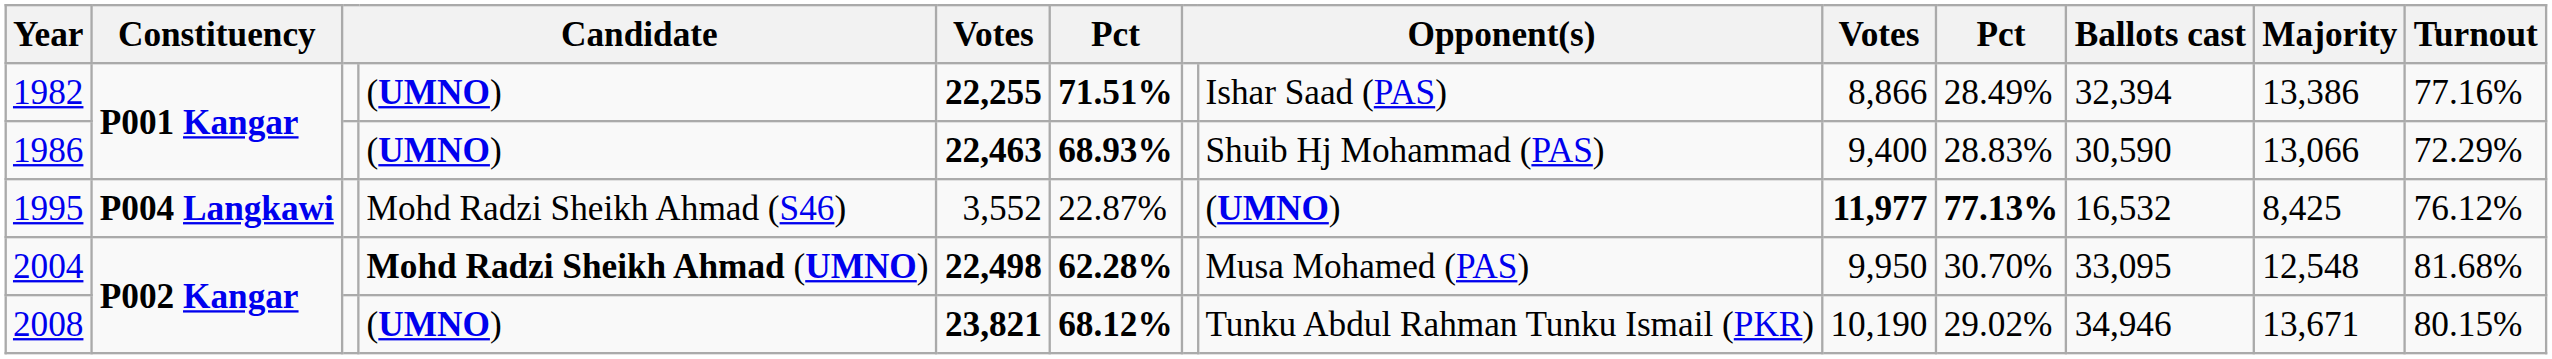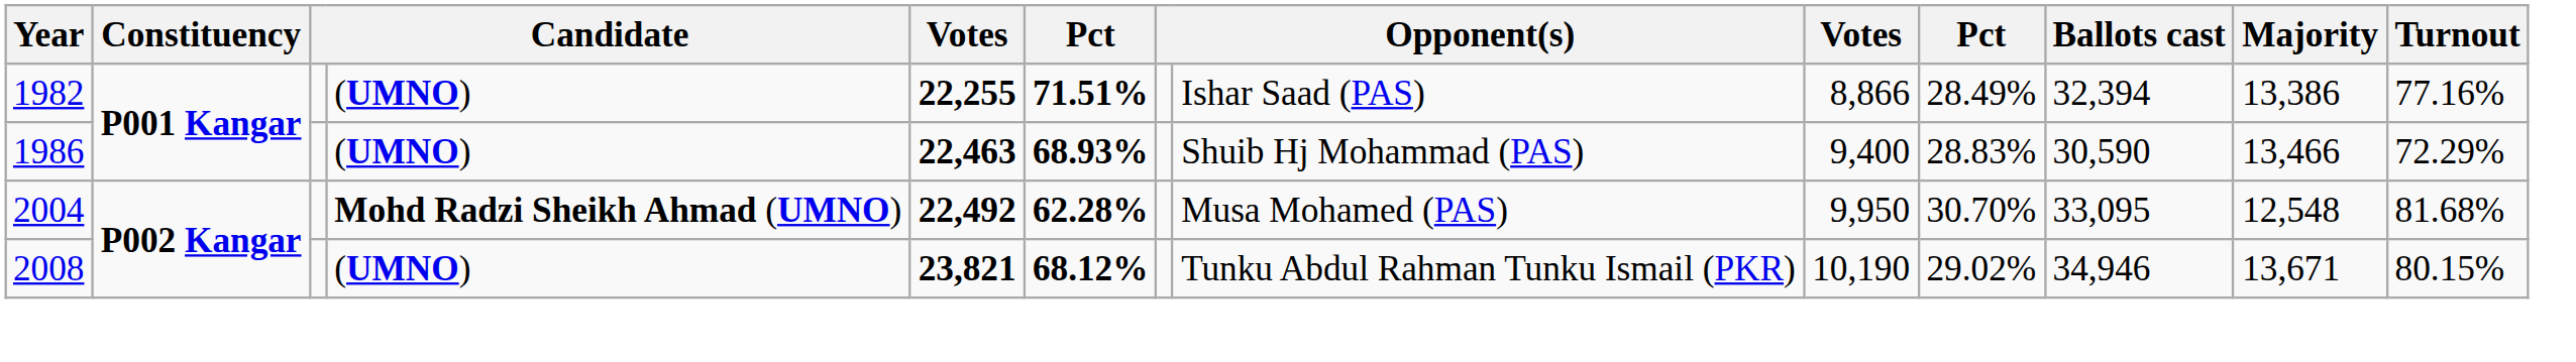1986 | Majority: 13,066 -> 13,466
- row: 1995 | P004 Langkawi | Mohd Radzi Sheikh Ahmad (S46) | 3,552 | 22.87% | (UMNO) | 11,977 | 77.13% | 16,532 | 8,425 | 76.12%
2004 | column 5: 22,498 -> 22,492
